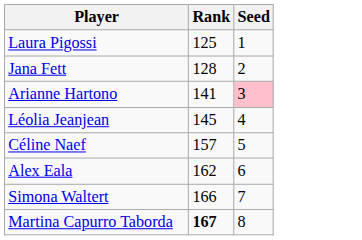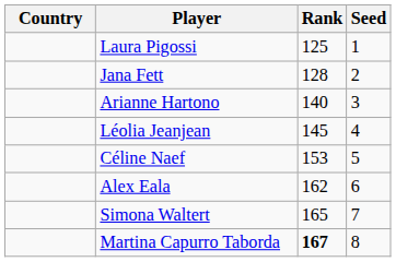+ column: Country
Arianne Hartono | Rank: 141 -> 140
Arianne Hartono | Seed: pink background -> no background
Céline Naef | Rank: 157 -> 153
Simona Waltert | Rank: 166 -> 165
